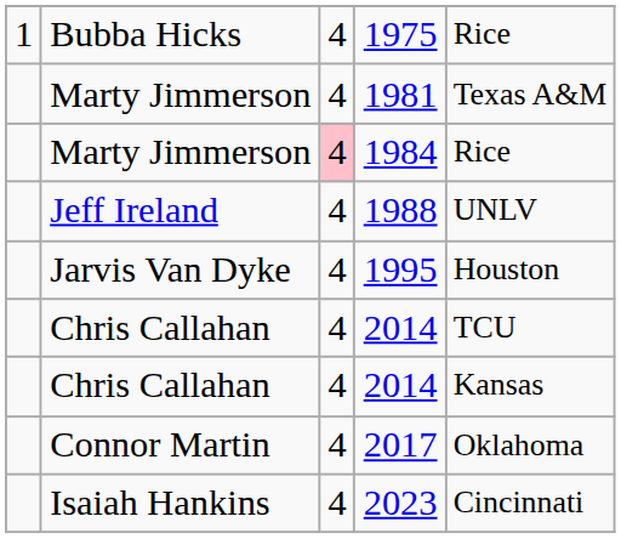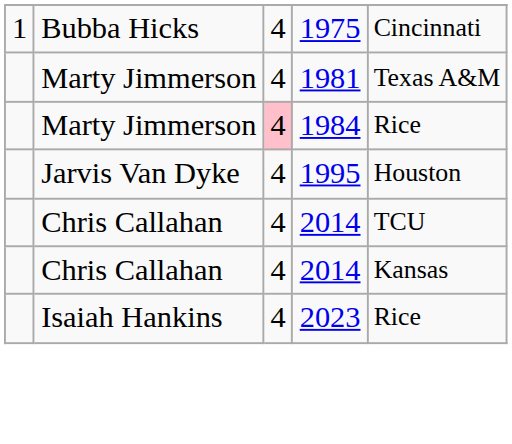1975 | column 5: Rice -> Cincinnati
- row: Jeff Ireland | 4 | 1988 | UNLV
- row: Connor Martin | 4 | 2017 | Oklahoma
2023 | column 5: Cincinnati -> Rice
